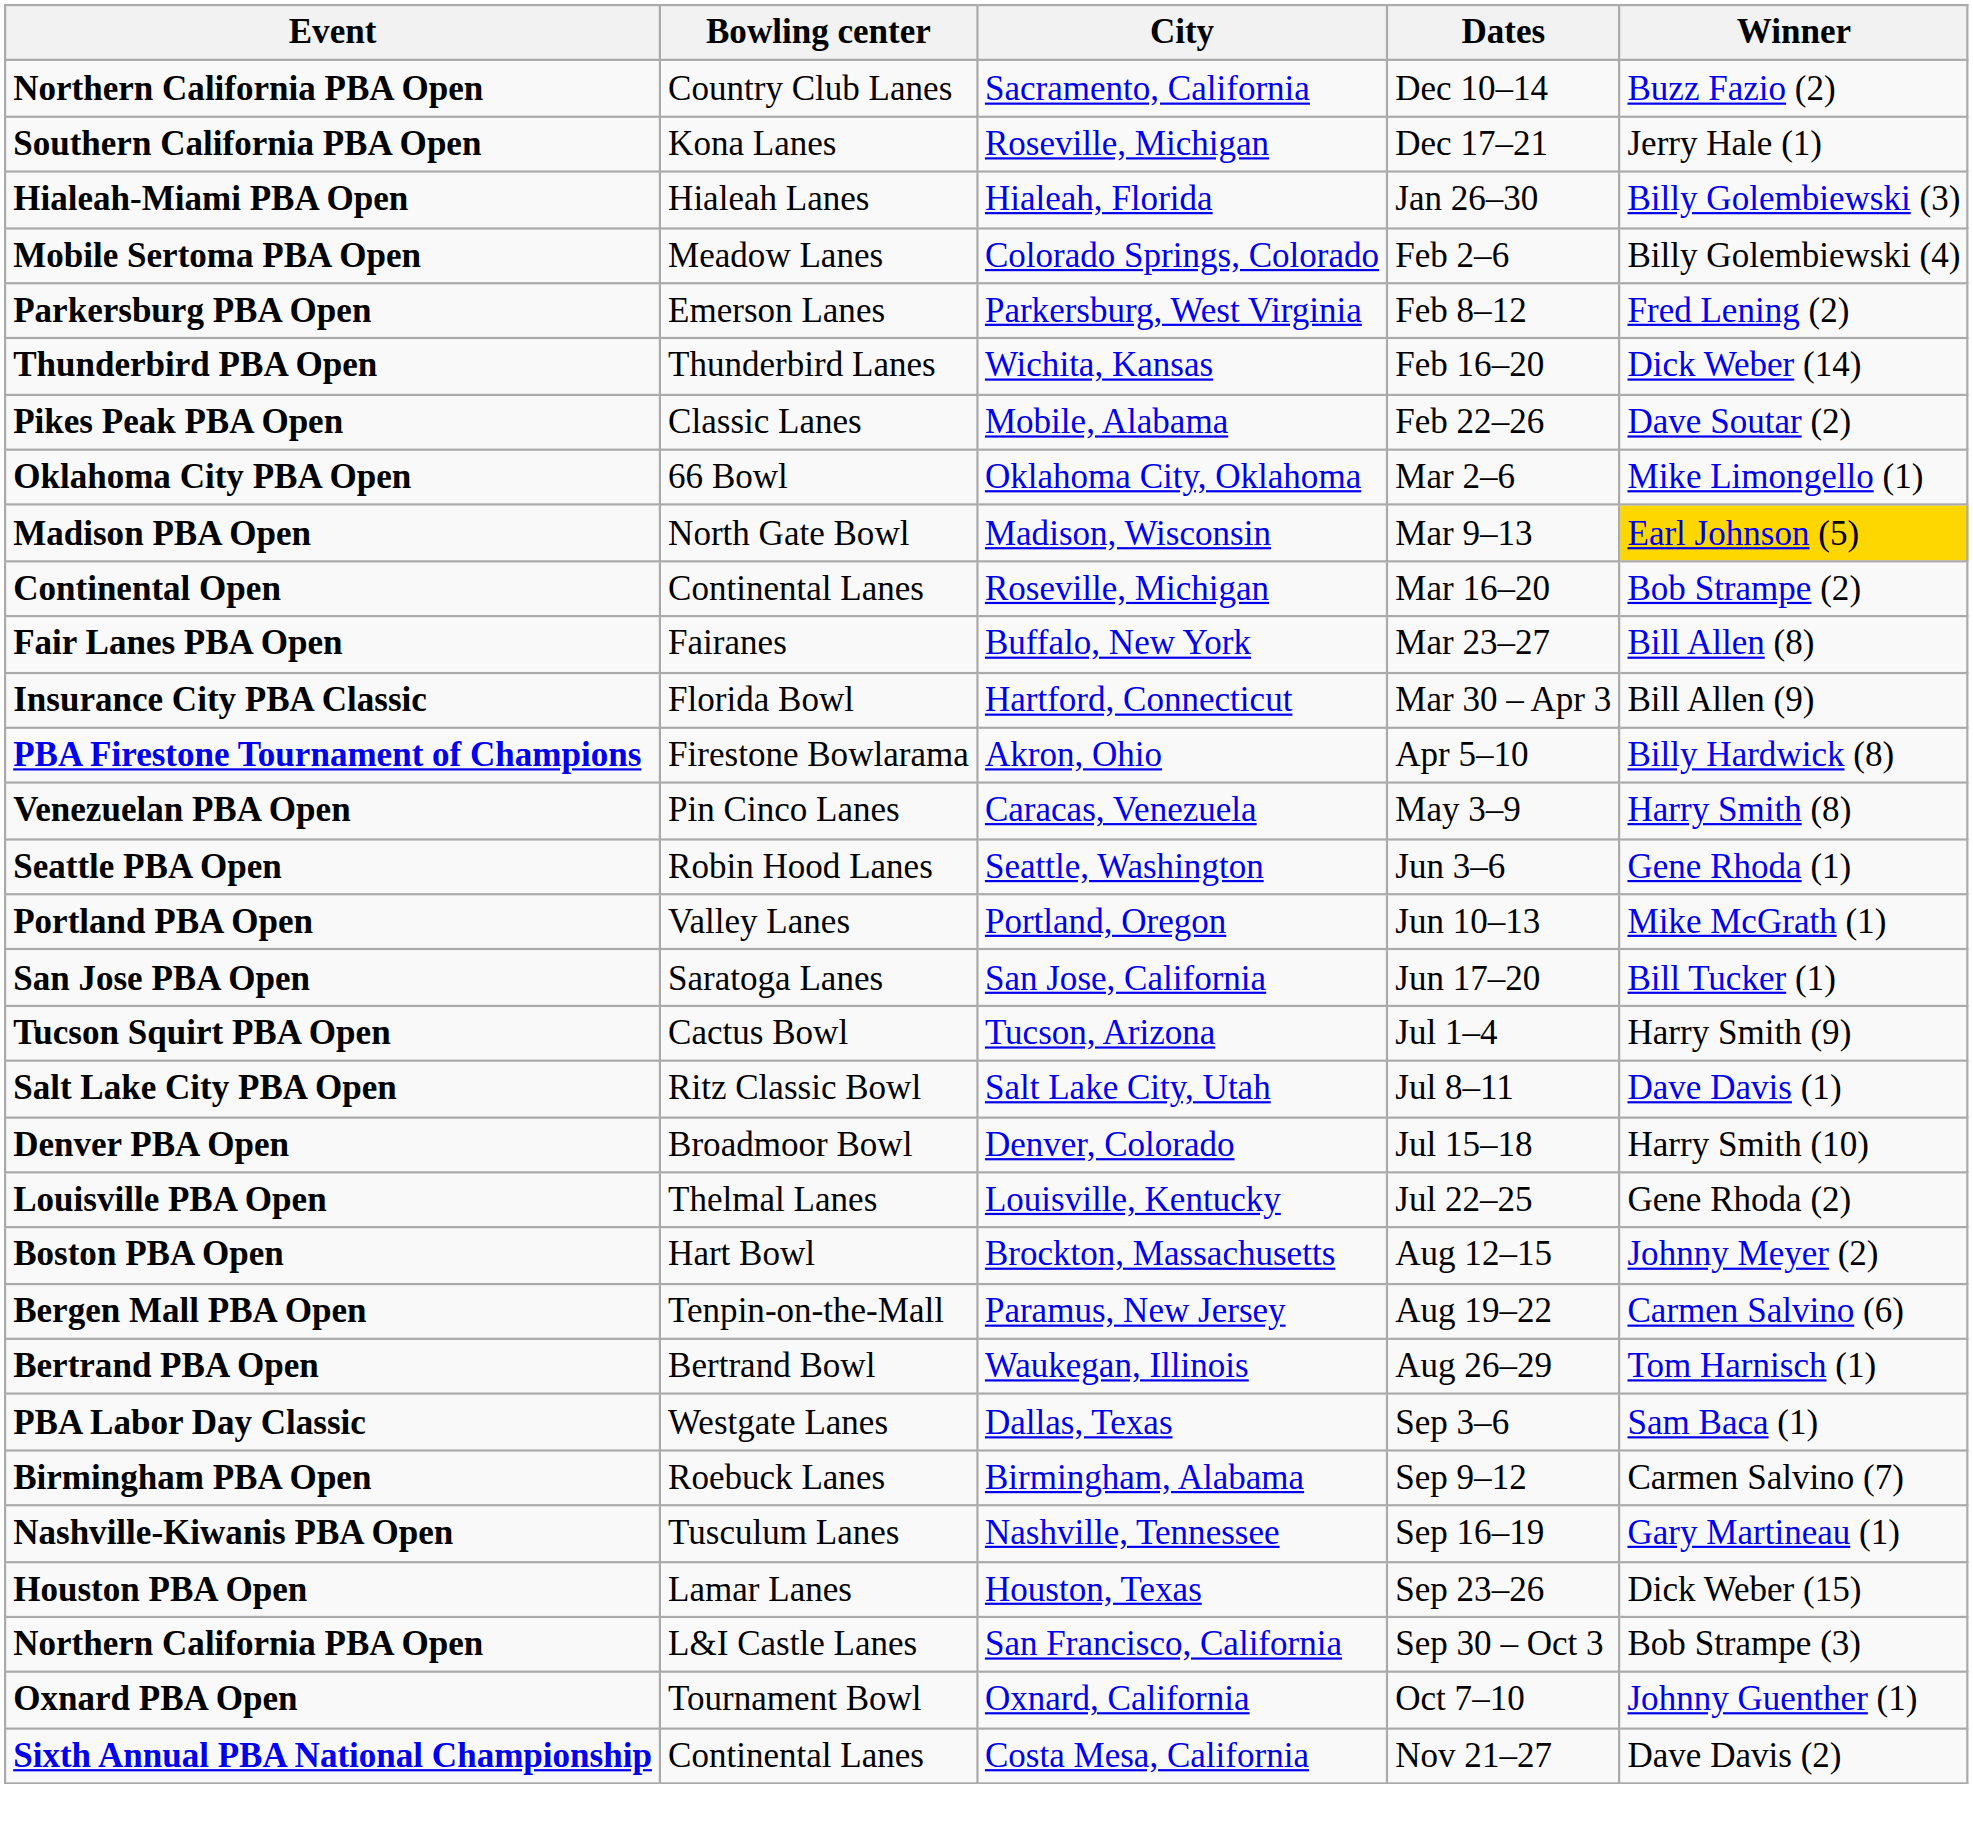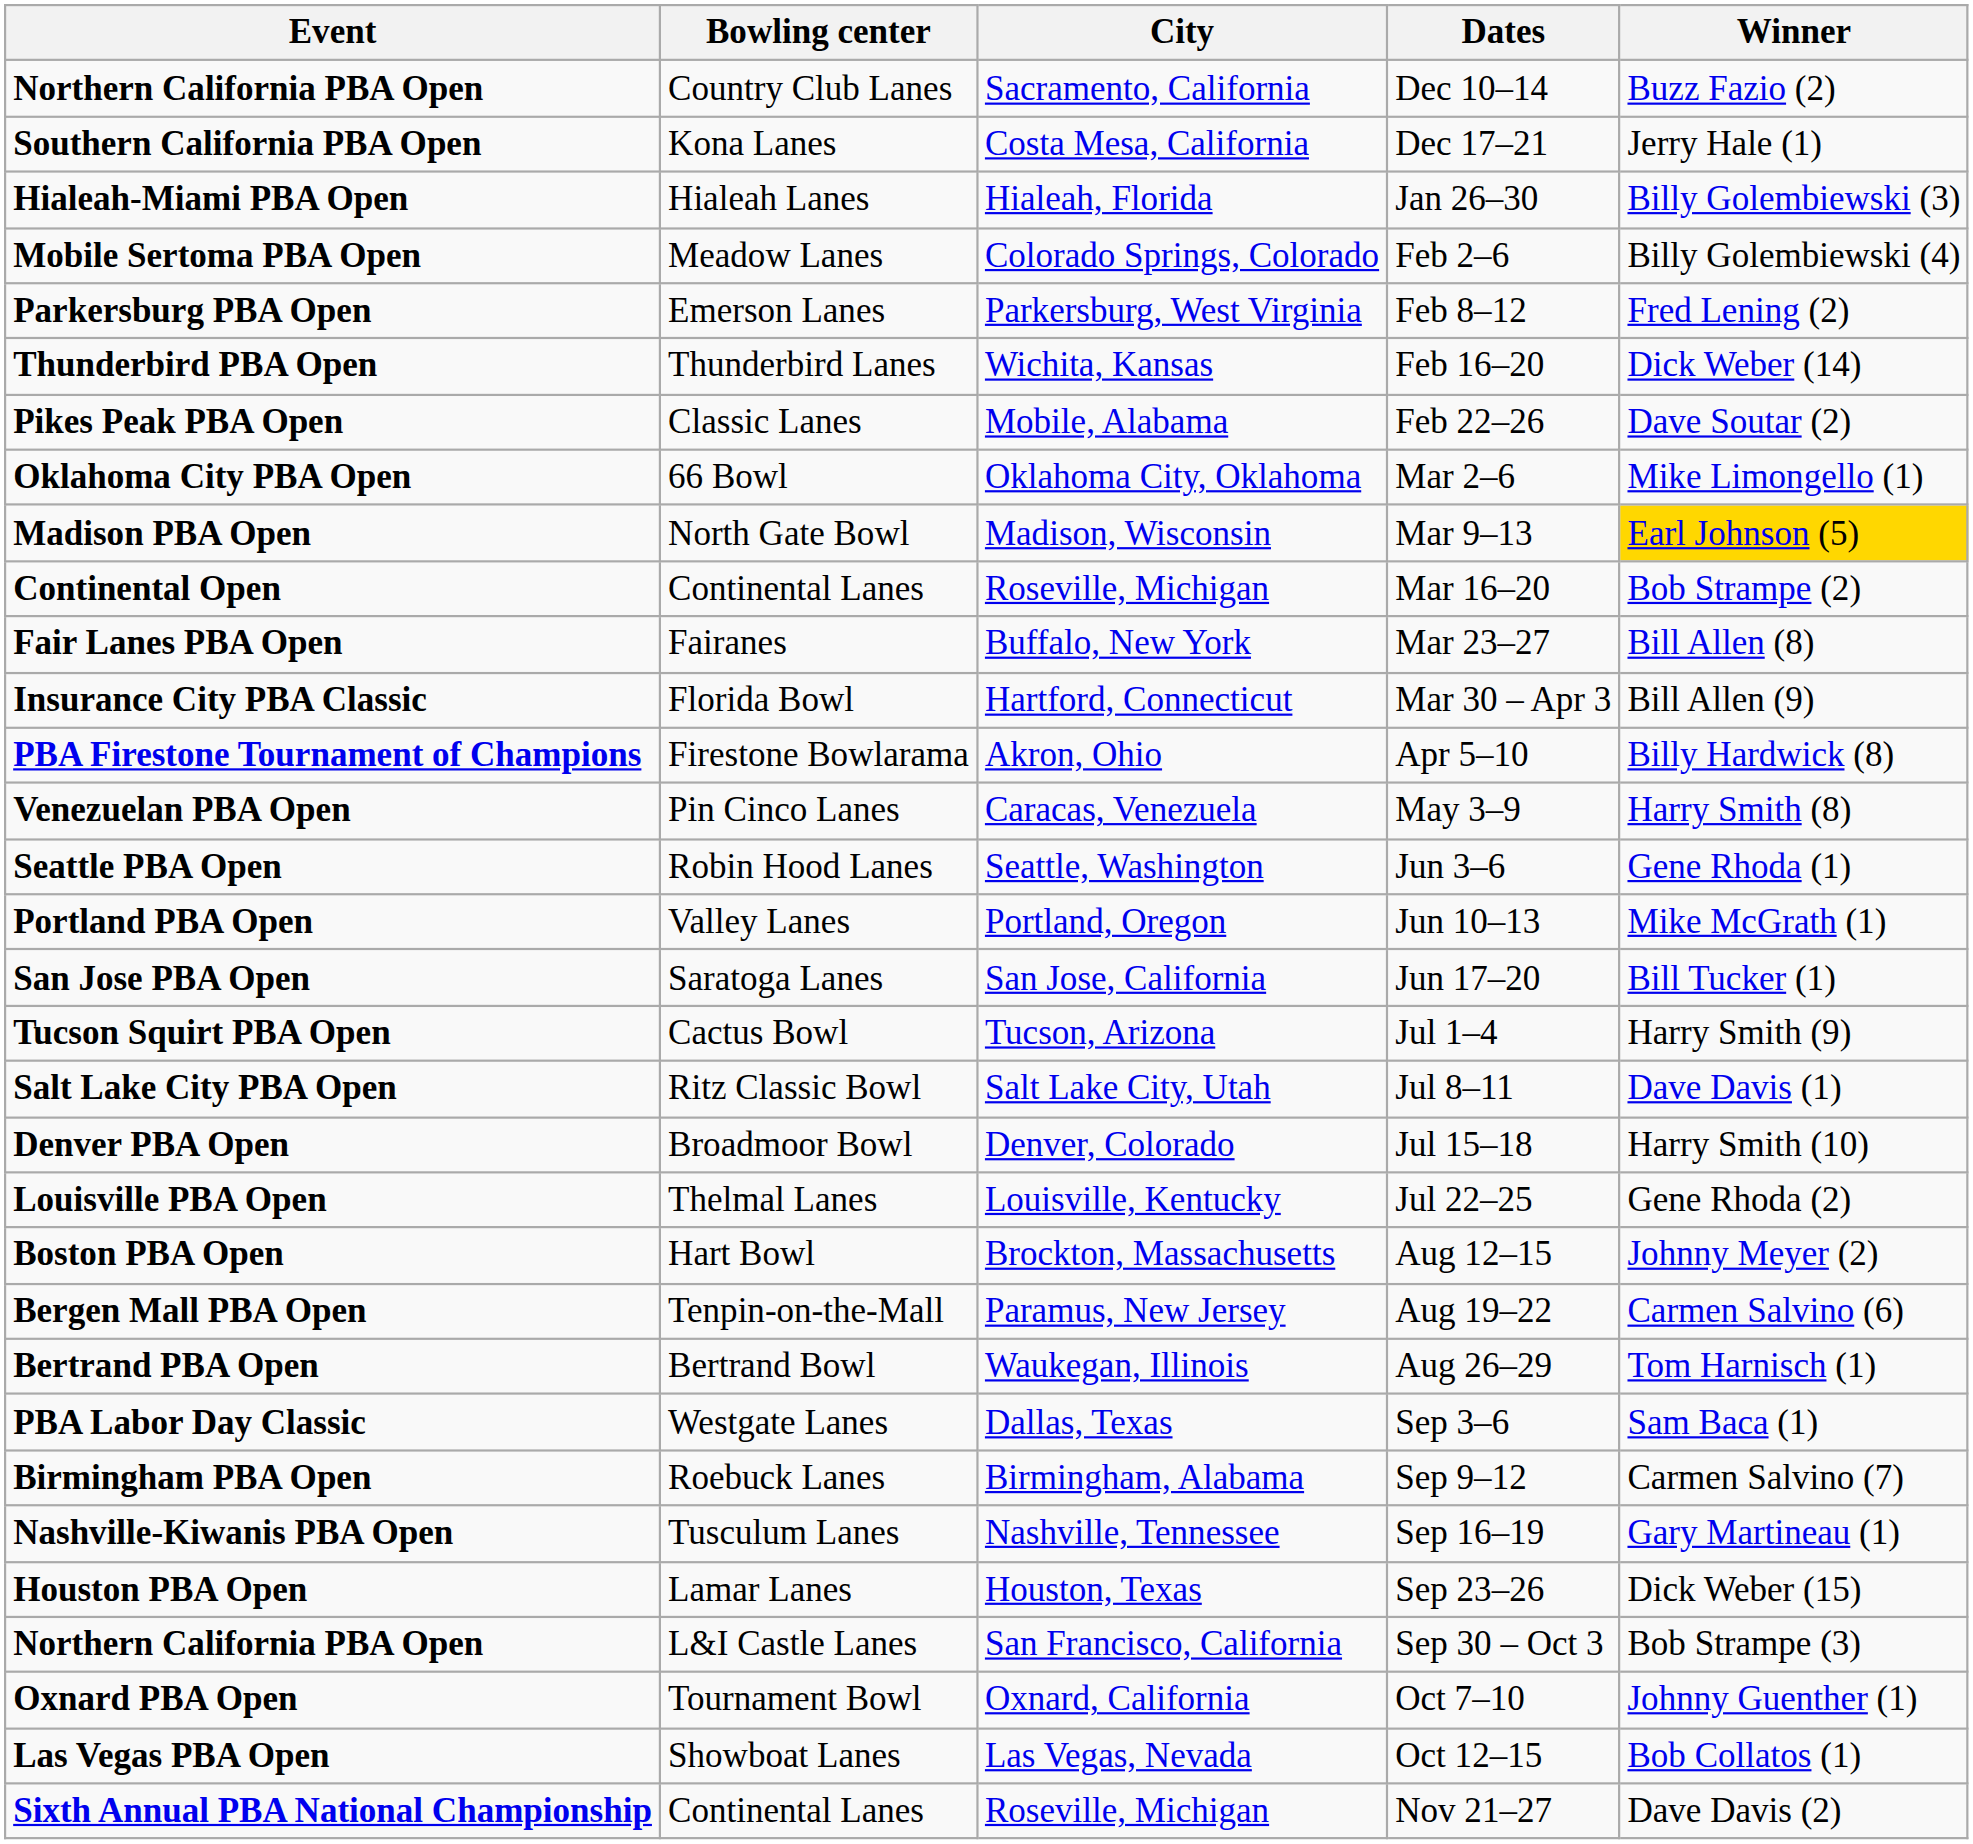Dec 17–21 | City: Roseville, Michigan -> Costa Mesa, California
+ row: Las Vegas PBA Open | Showboat Lanes | Las Vegas, Nevada | Oct 12–15 | Bob Collatos (1)
Nov 21–27 | City: Costa Mesa, California -> Roseville, Michigan
